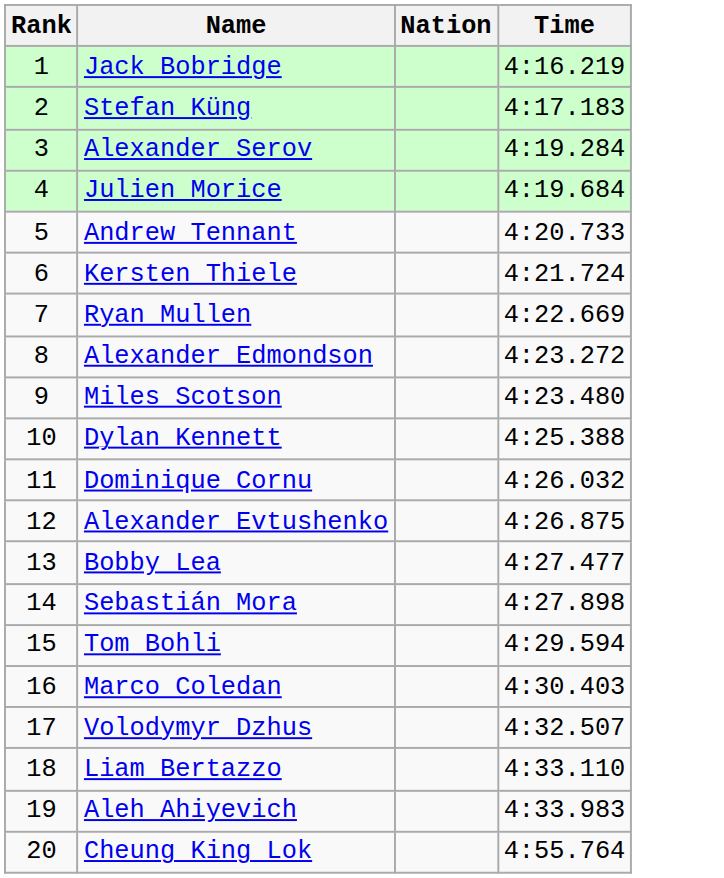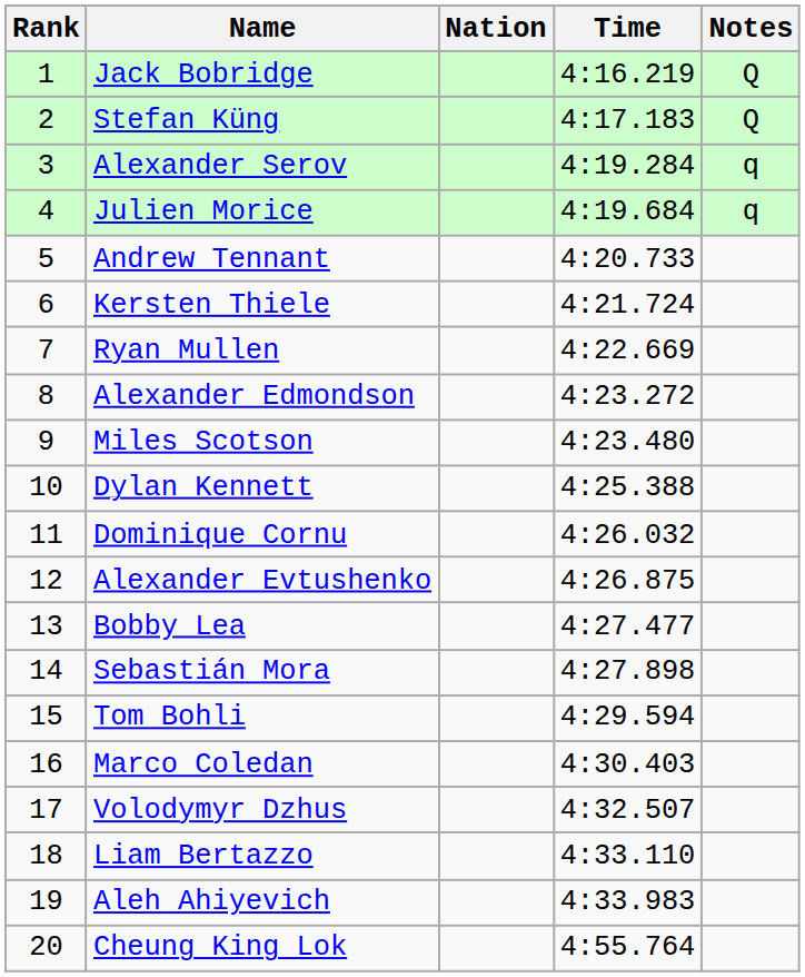+ column: Notes | Q | Q | q | q
